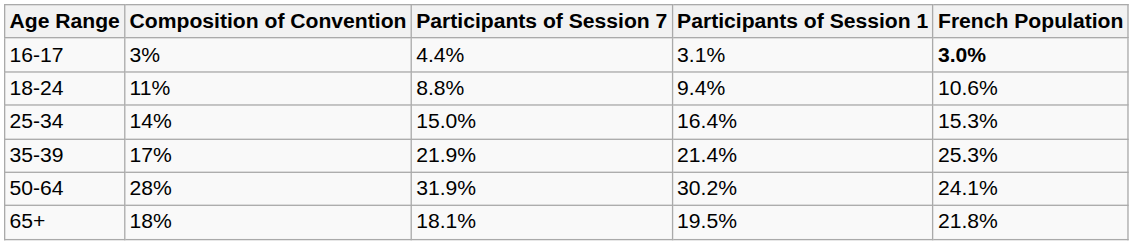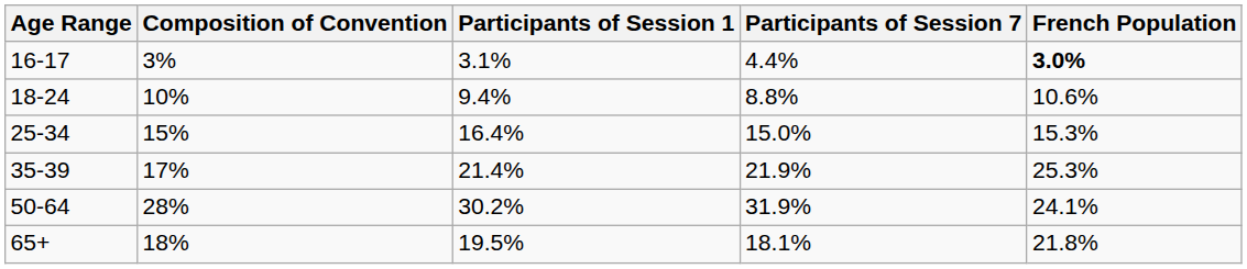columns swapped: Participants of Session 1 <-> Participants of Session 7
18-24 | Composition of Convention: 11% -> 10%
25-34 | Composition of Convention: 14% -> 15%
